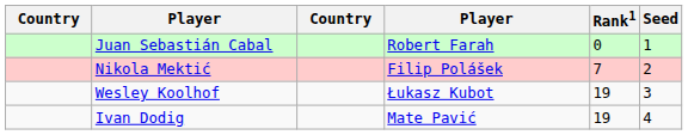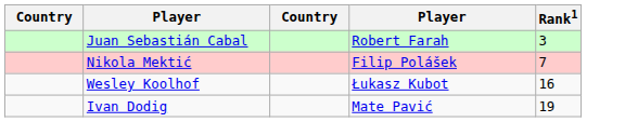- column: Seed | 1 | 2 | 3 | 4
Juan Sebastián Cabal | Rank1: 0 -> 3
Wesley Koolhof | Rank1: 19 -> 16
